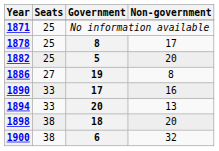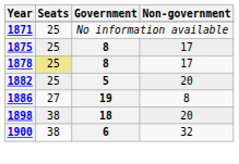+ row: 1875 | 25 | 8 | 17
1878 | Seats: no background -> khaki background
- row: 1890 | 33 | 17 | 16
- row: 1894 | 33 | 20 | 13
